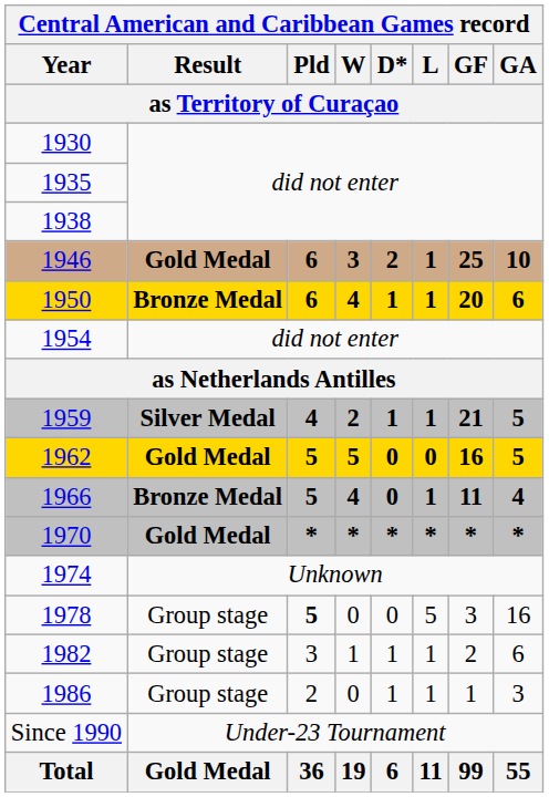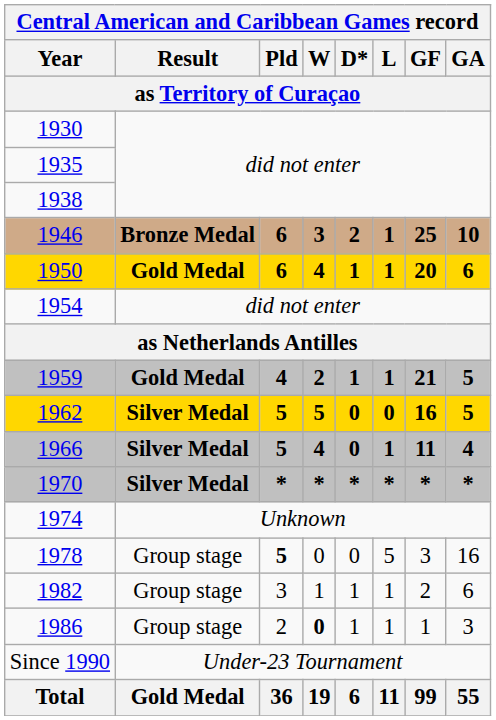1946 | Result / as Territory of Curaçao: Gold Medal -> Bronze Medal
1950 | Result / as Territory of Curaçao: Bronze Medal -> Gold Medal
1959 | Result / as Territory of Curaçao: Silver Medal -> Gold Medal
1962 | Result / as Territory of Curaçao: Gold Medal -> Silver Medal
1966 | Result / as Territory of Curaçao: Bronze Medal -> Silver Medal
1970 | Result / as Territory of Curaçao: Gold Medal -> Silver Medal
1986 | W / as Territory of Curaçao: normal -> bold
